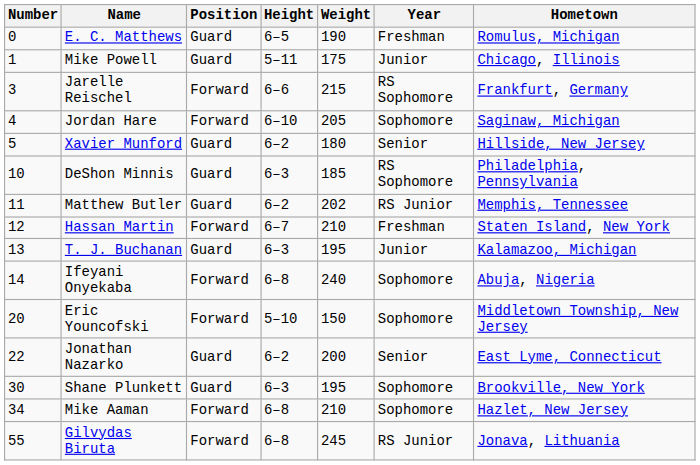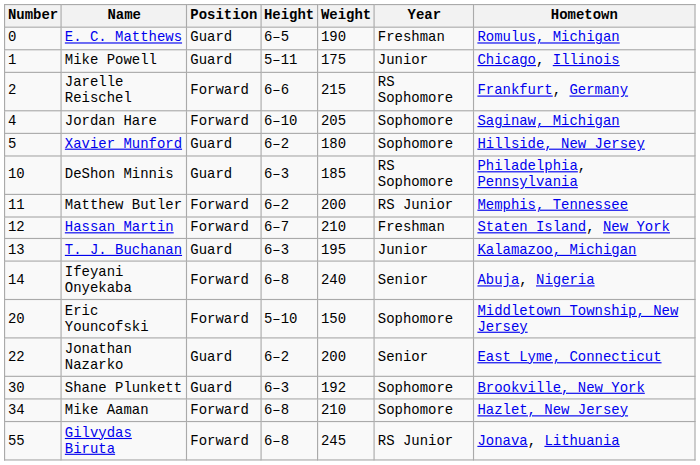Jarelle Reischel | Number: 3 -> 2
Xavier Munford | Year: Senior -> Sophomore
Matthew Butler | Position: Guard -> Forward
Matthew Butler | Weight: 202 -> 200
Ifeyani Onyekaba | Year: Sophomore -> Senior
Shane Plunkett | Weight: 195 -> 192
